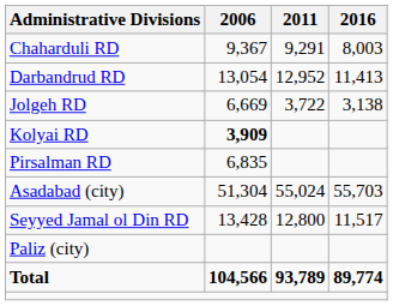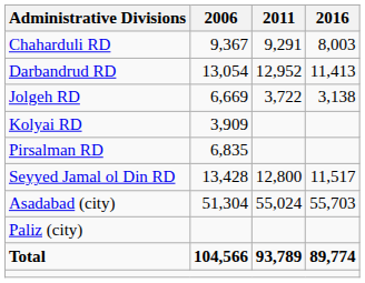Kolyai RD | 2006: bold -> normal
rows swapped: Seyyed Jamal ol Din RD <-> Asadabad (city)
